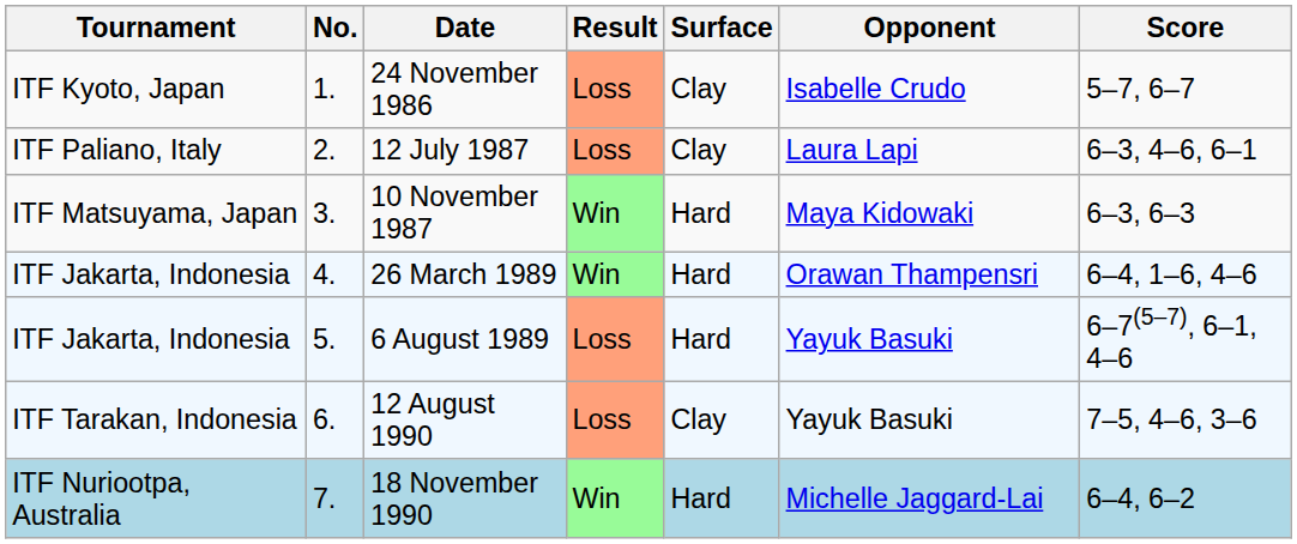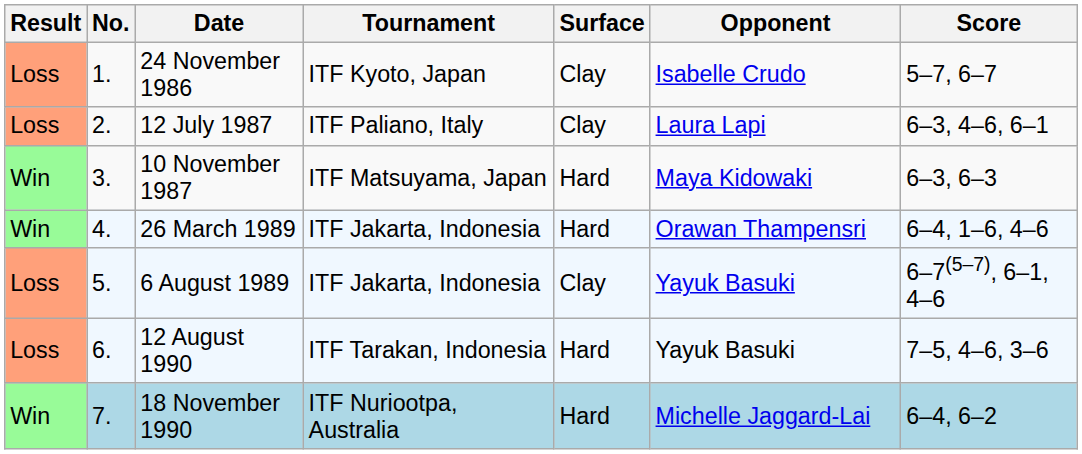columns swapped: Result <-> Tournament
6 August 1989 | Surface: Hard -> Clay
12 August 1990 | Surface: Clay -> Hard
